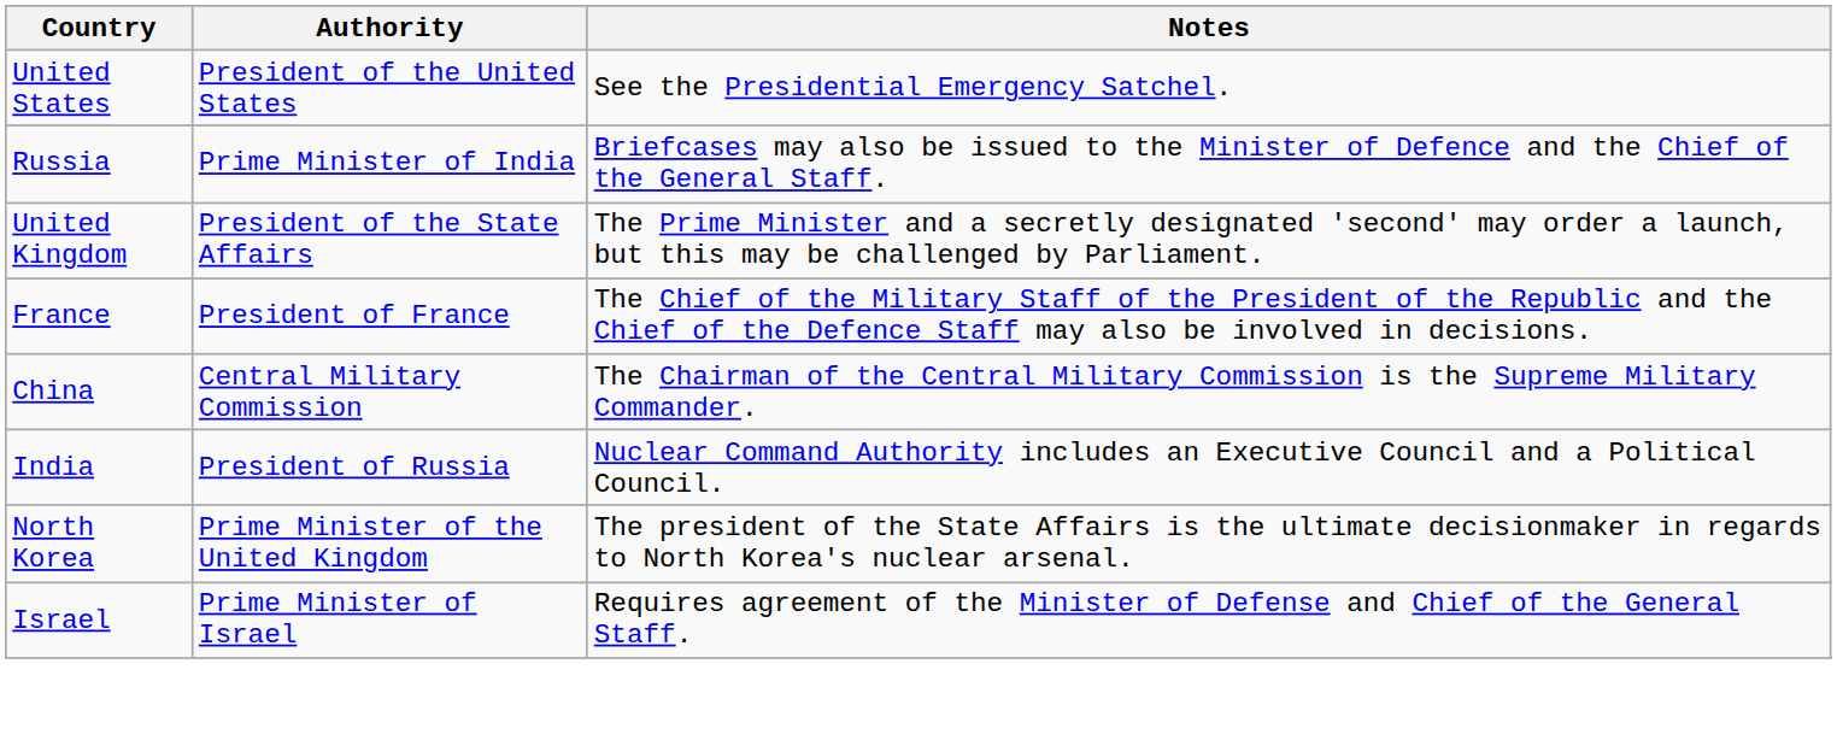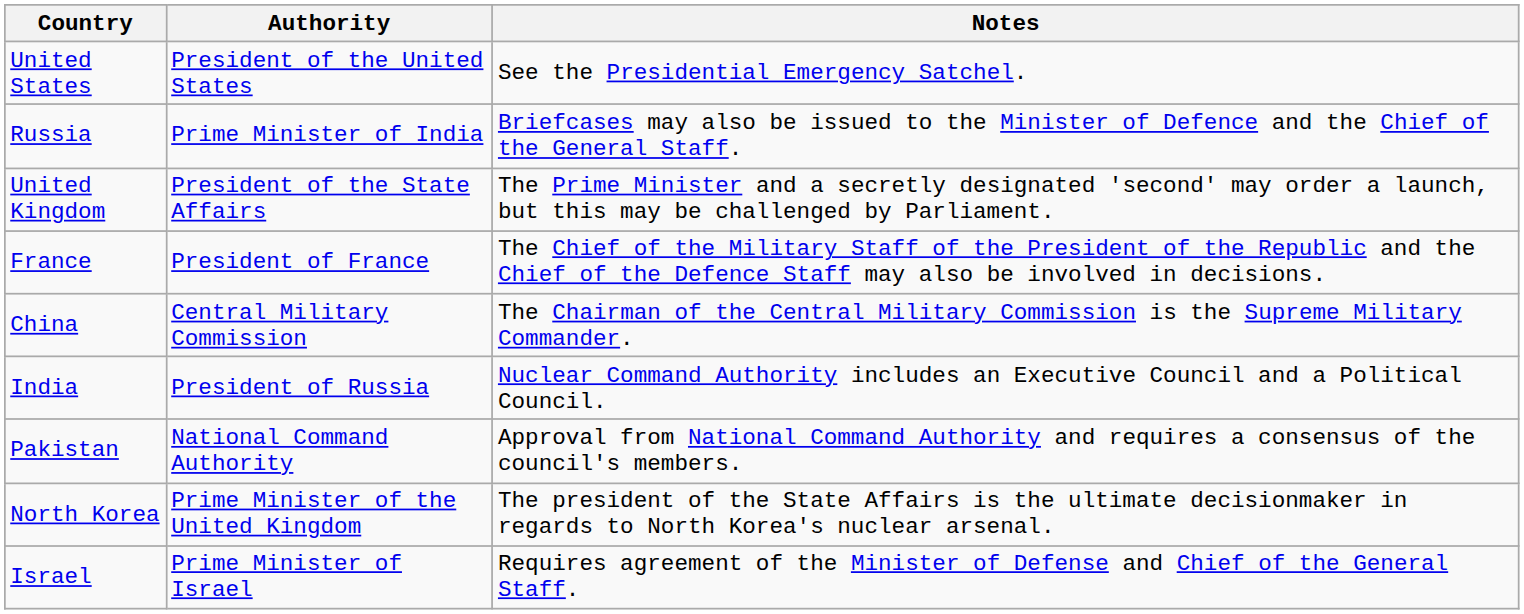+ row: Pakistan | National Command Authority | Approval from National Command Authority and requires a consensus of the council's members.
